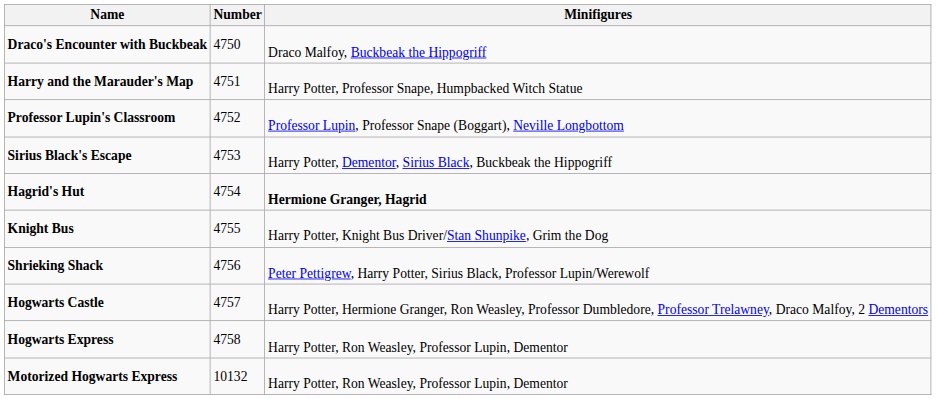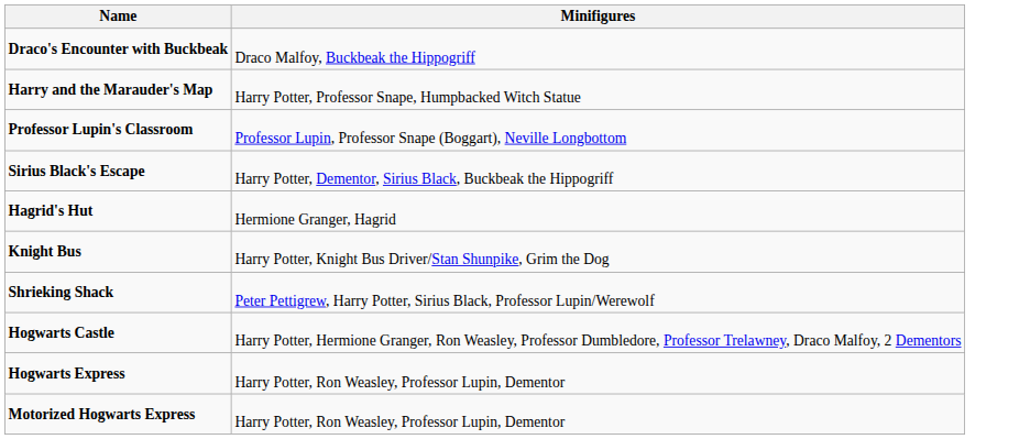- column: Number | 4750 | 4751 | 4752 | 4753 | 4754 | 4755 | 4756 | 4757 | 4758 | 10132
Hagrid's Hut | Minifigures: bold -> normal
